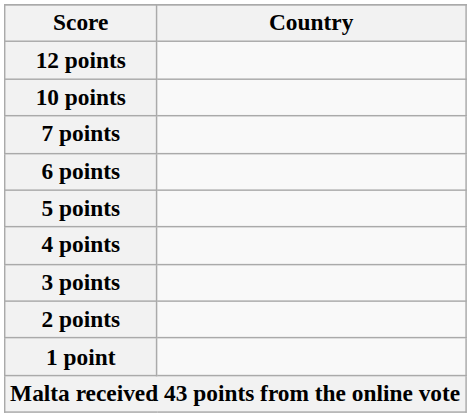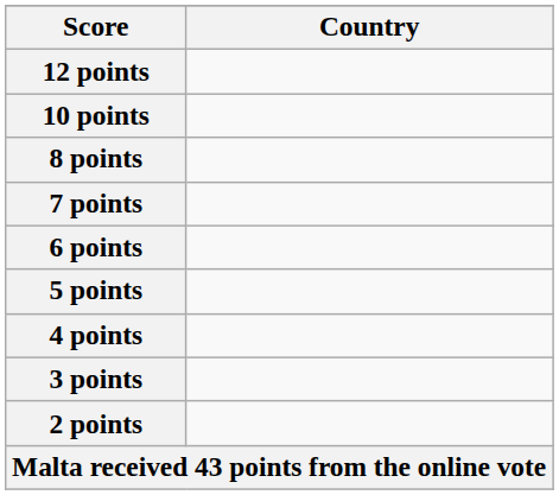+ row: 8 points
- row: 1 point
